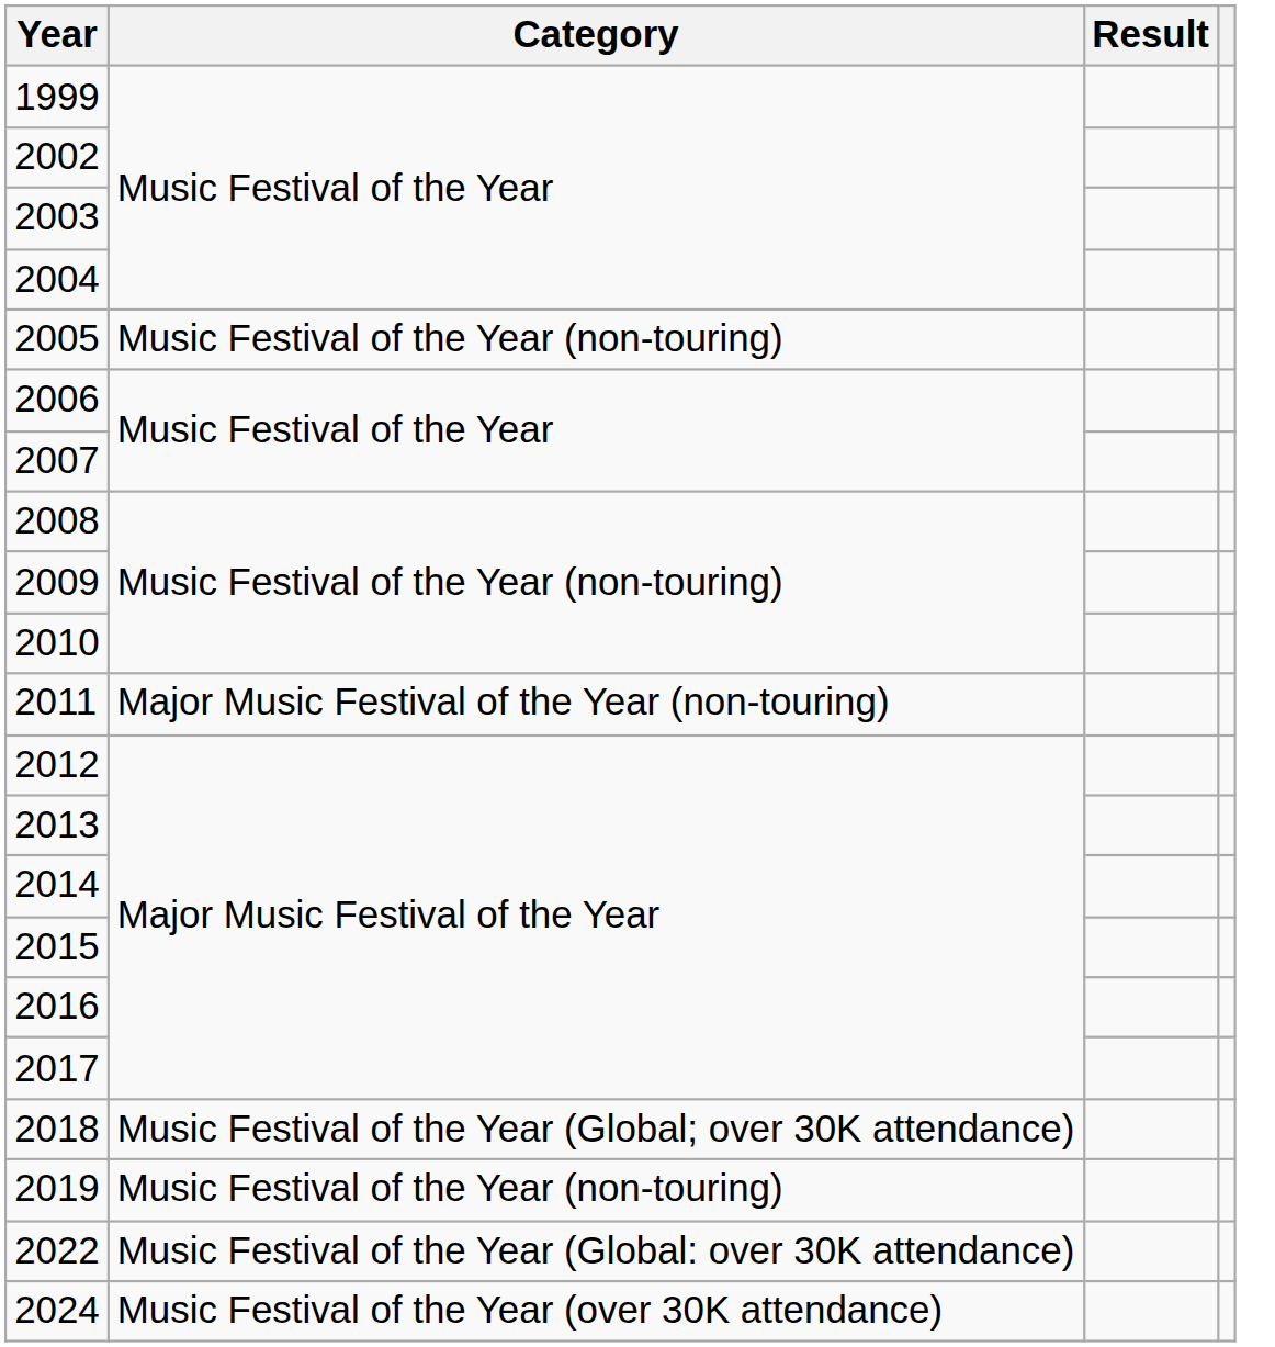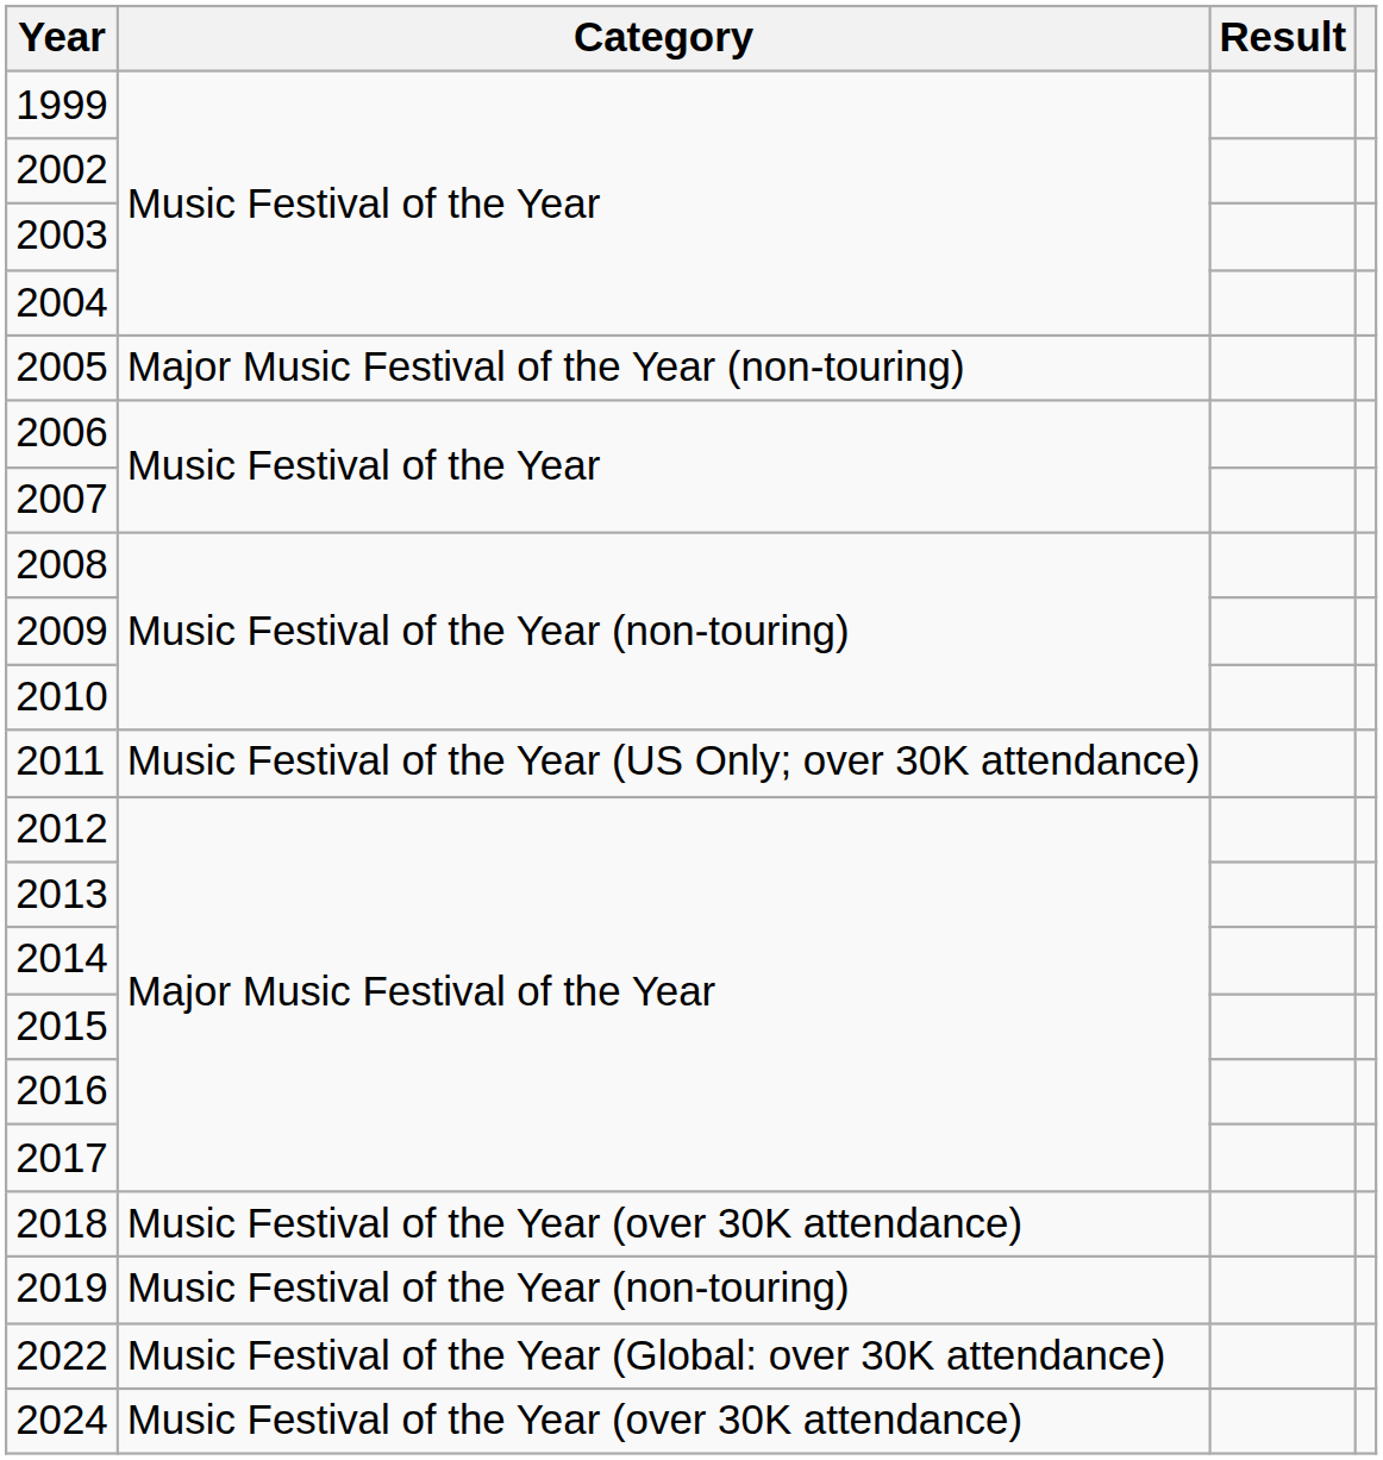2005 | Category: Music Festival of the Year (non-touring) -> Major Music Festival of the Year (non-touring)
2011 | Category: Major Music Festival of the Year (non-touring) -> Music Festival of the Year (US Only; over 30K attendance)
2018 | Category: Music Festival of the Year (Global; over 30K attendance) -> Music Festival of the Year (over 30K attendance)
